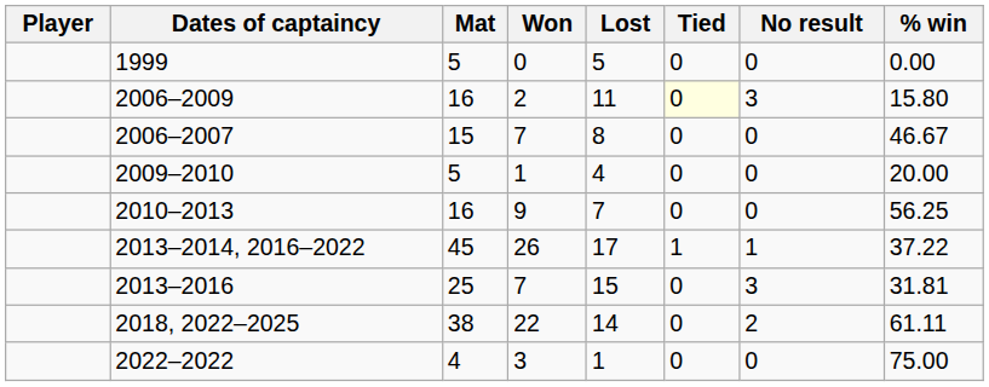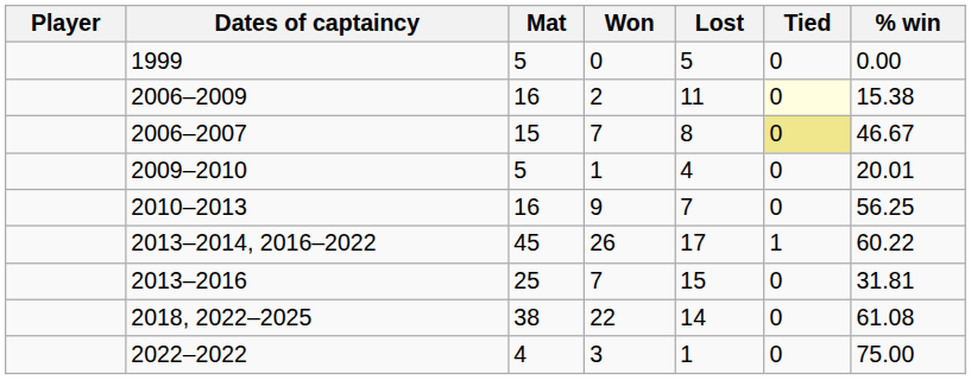- column: No result | 0 | 3 | 0 | 0 | 0 | 1 | 3 | 2 | 0
2006–2009 | % win: 15.80 -> 15.38
2006–2007 | Tied: no background -> khaki background
2009–2010 | % win: 20.00 -> 20.01
2013–2014, 2016–2022 | % win: 37.22 -> 60.22
2018, 2022–2025 | % win: 61.11 -> 61.08
